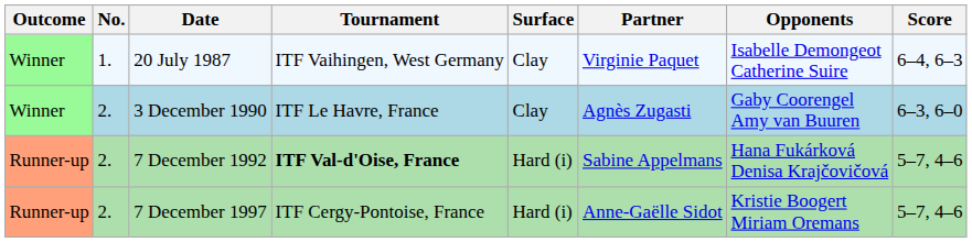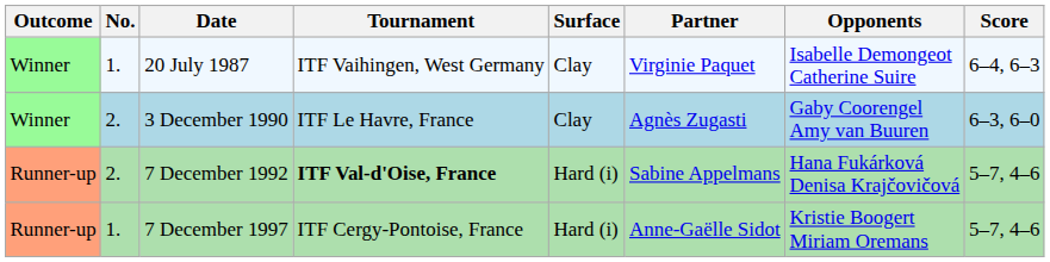7 December 1997 | No.: 2. -> 1.
